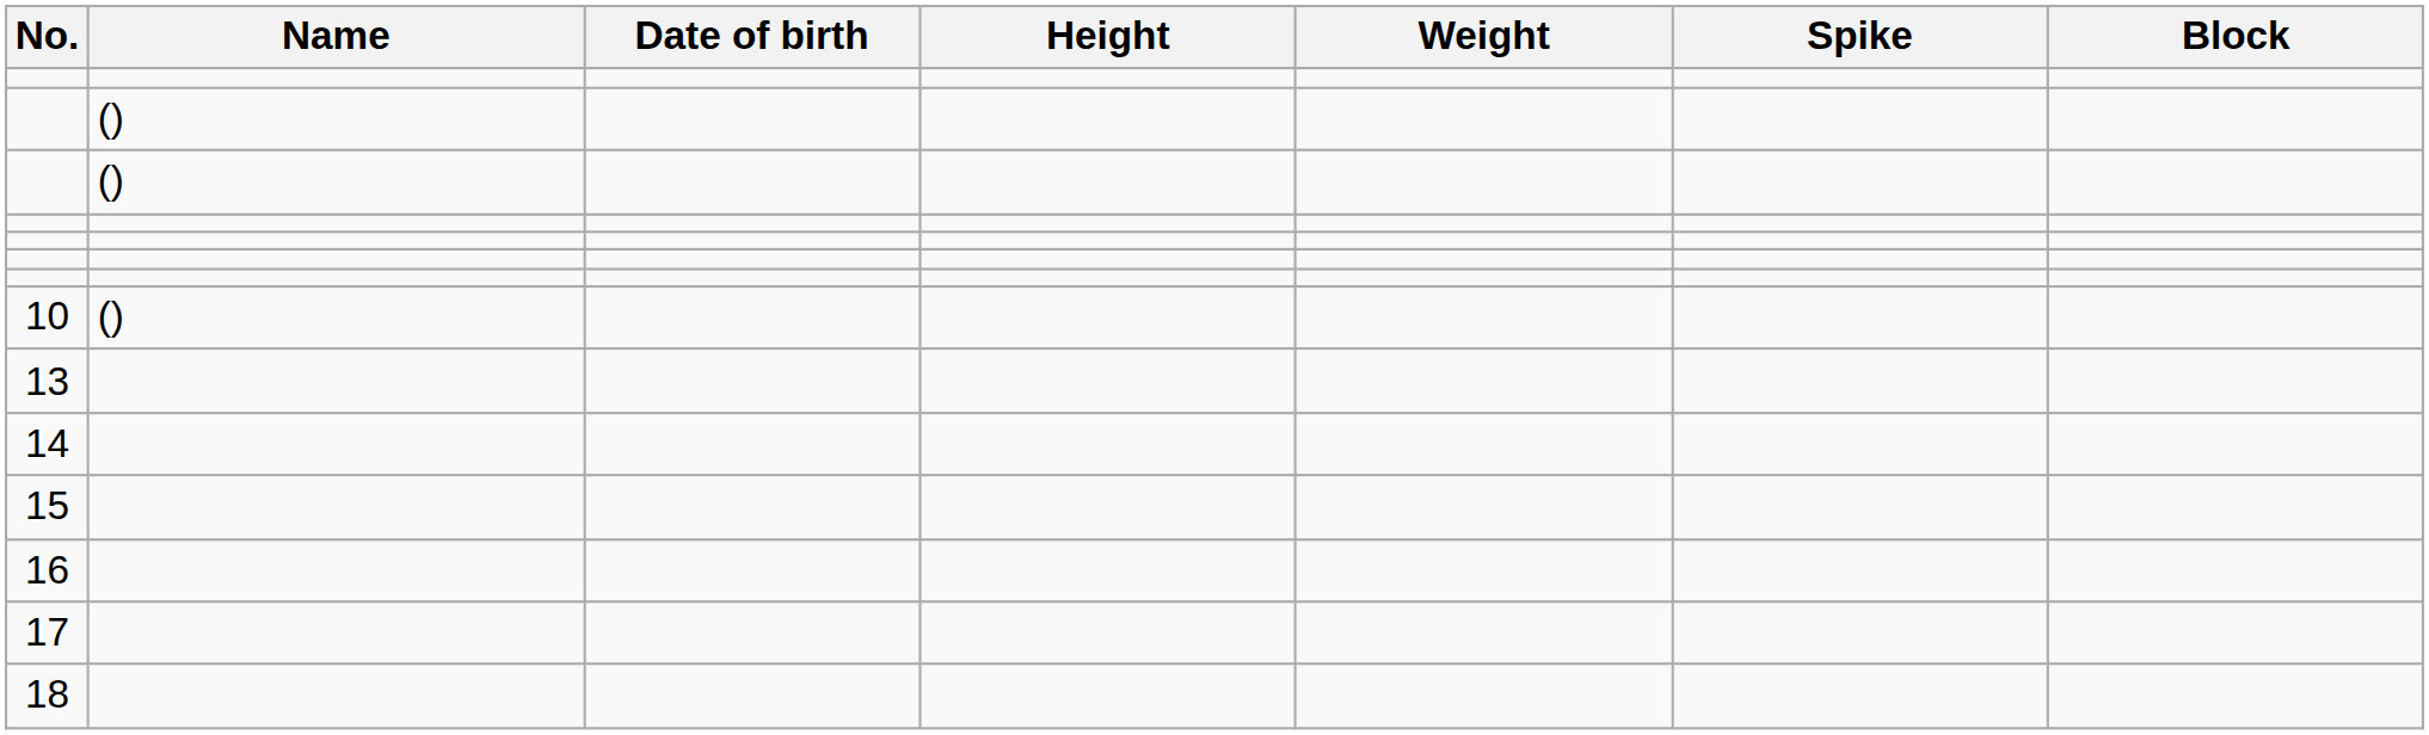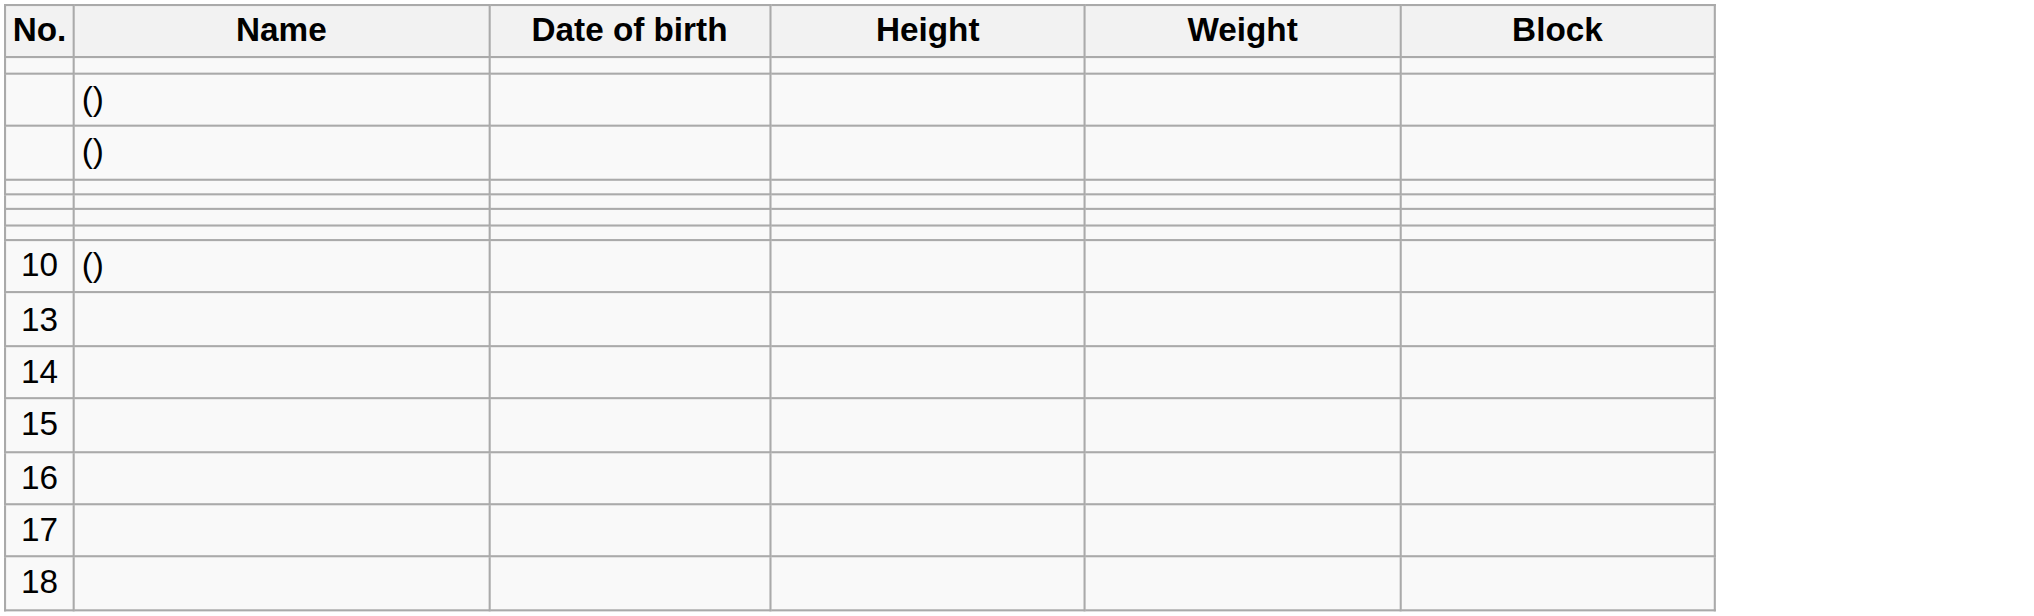- column: Spike
